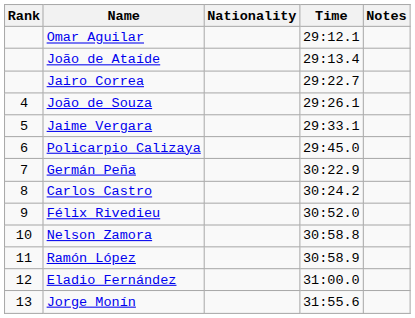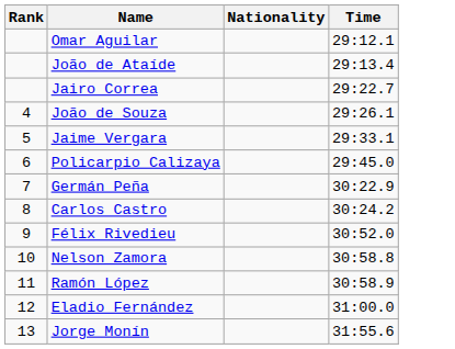- column: Notes
